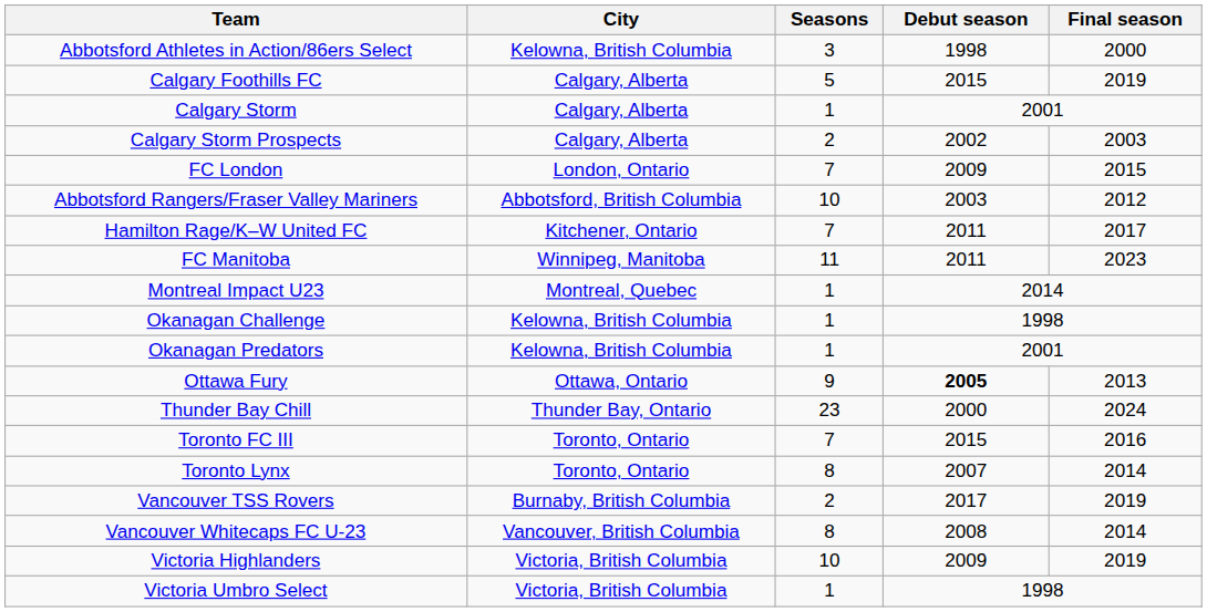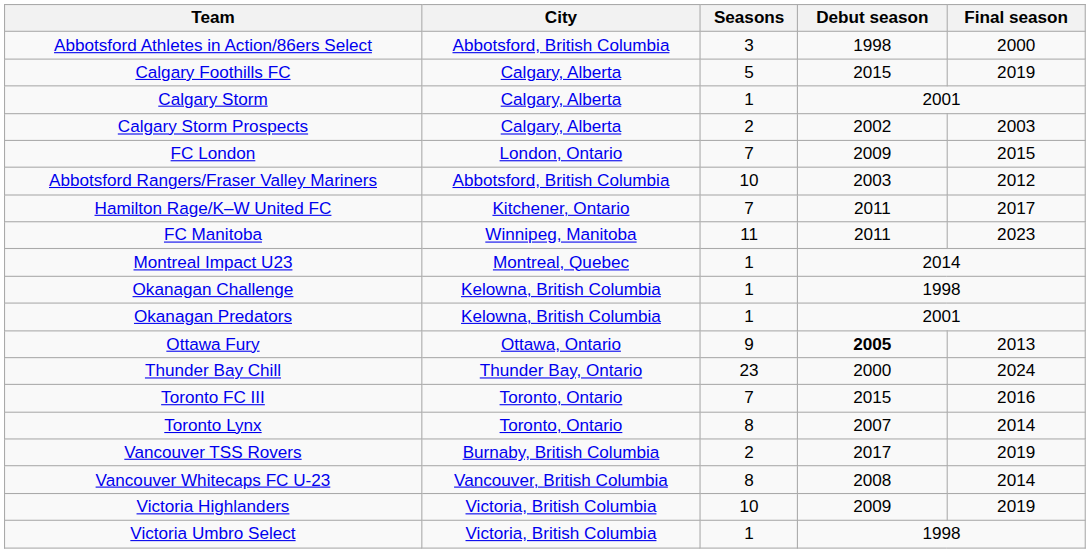Abbotsford Athletes in Action/86ers Select | City: Kelowna, British Columbia -> Abbotsford, British Columbia
